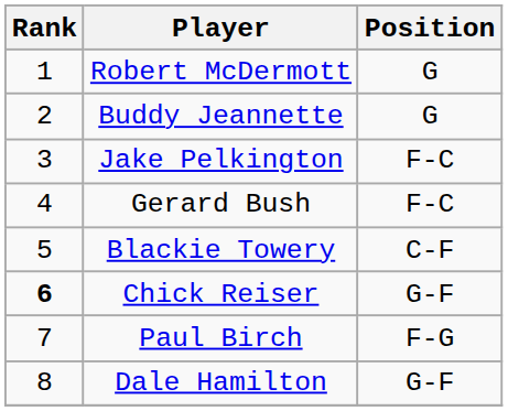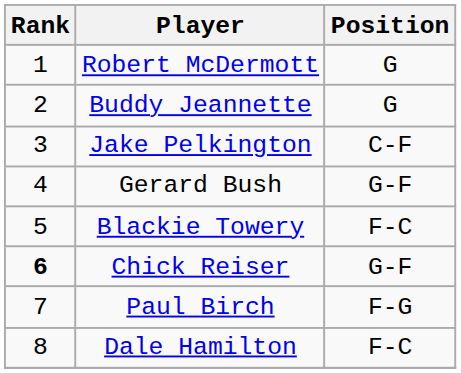Jake Pelkington | Position: F-C -> C-F
Gerard Bush | Position: F-C -> G-F
Blackie Towery | Position: C-F -> F-C
Dale Hamilton | Position: G-F -> F-C
